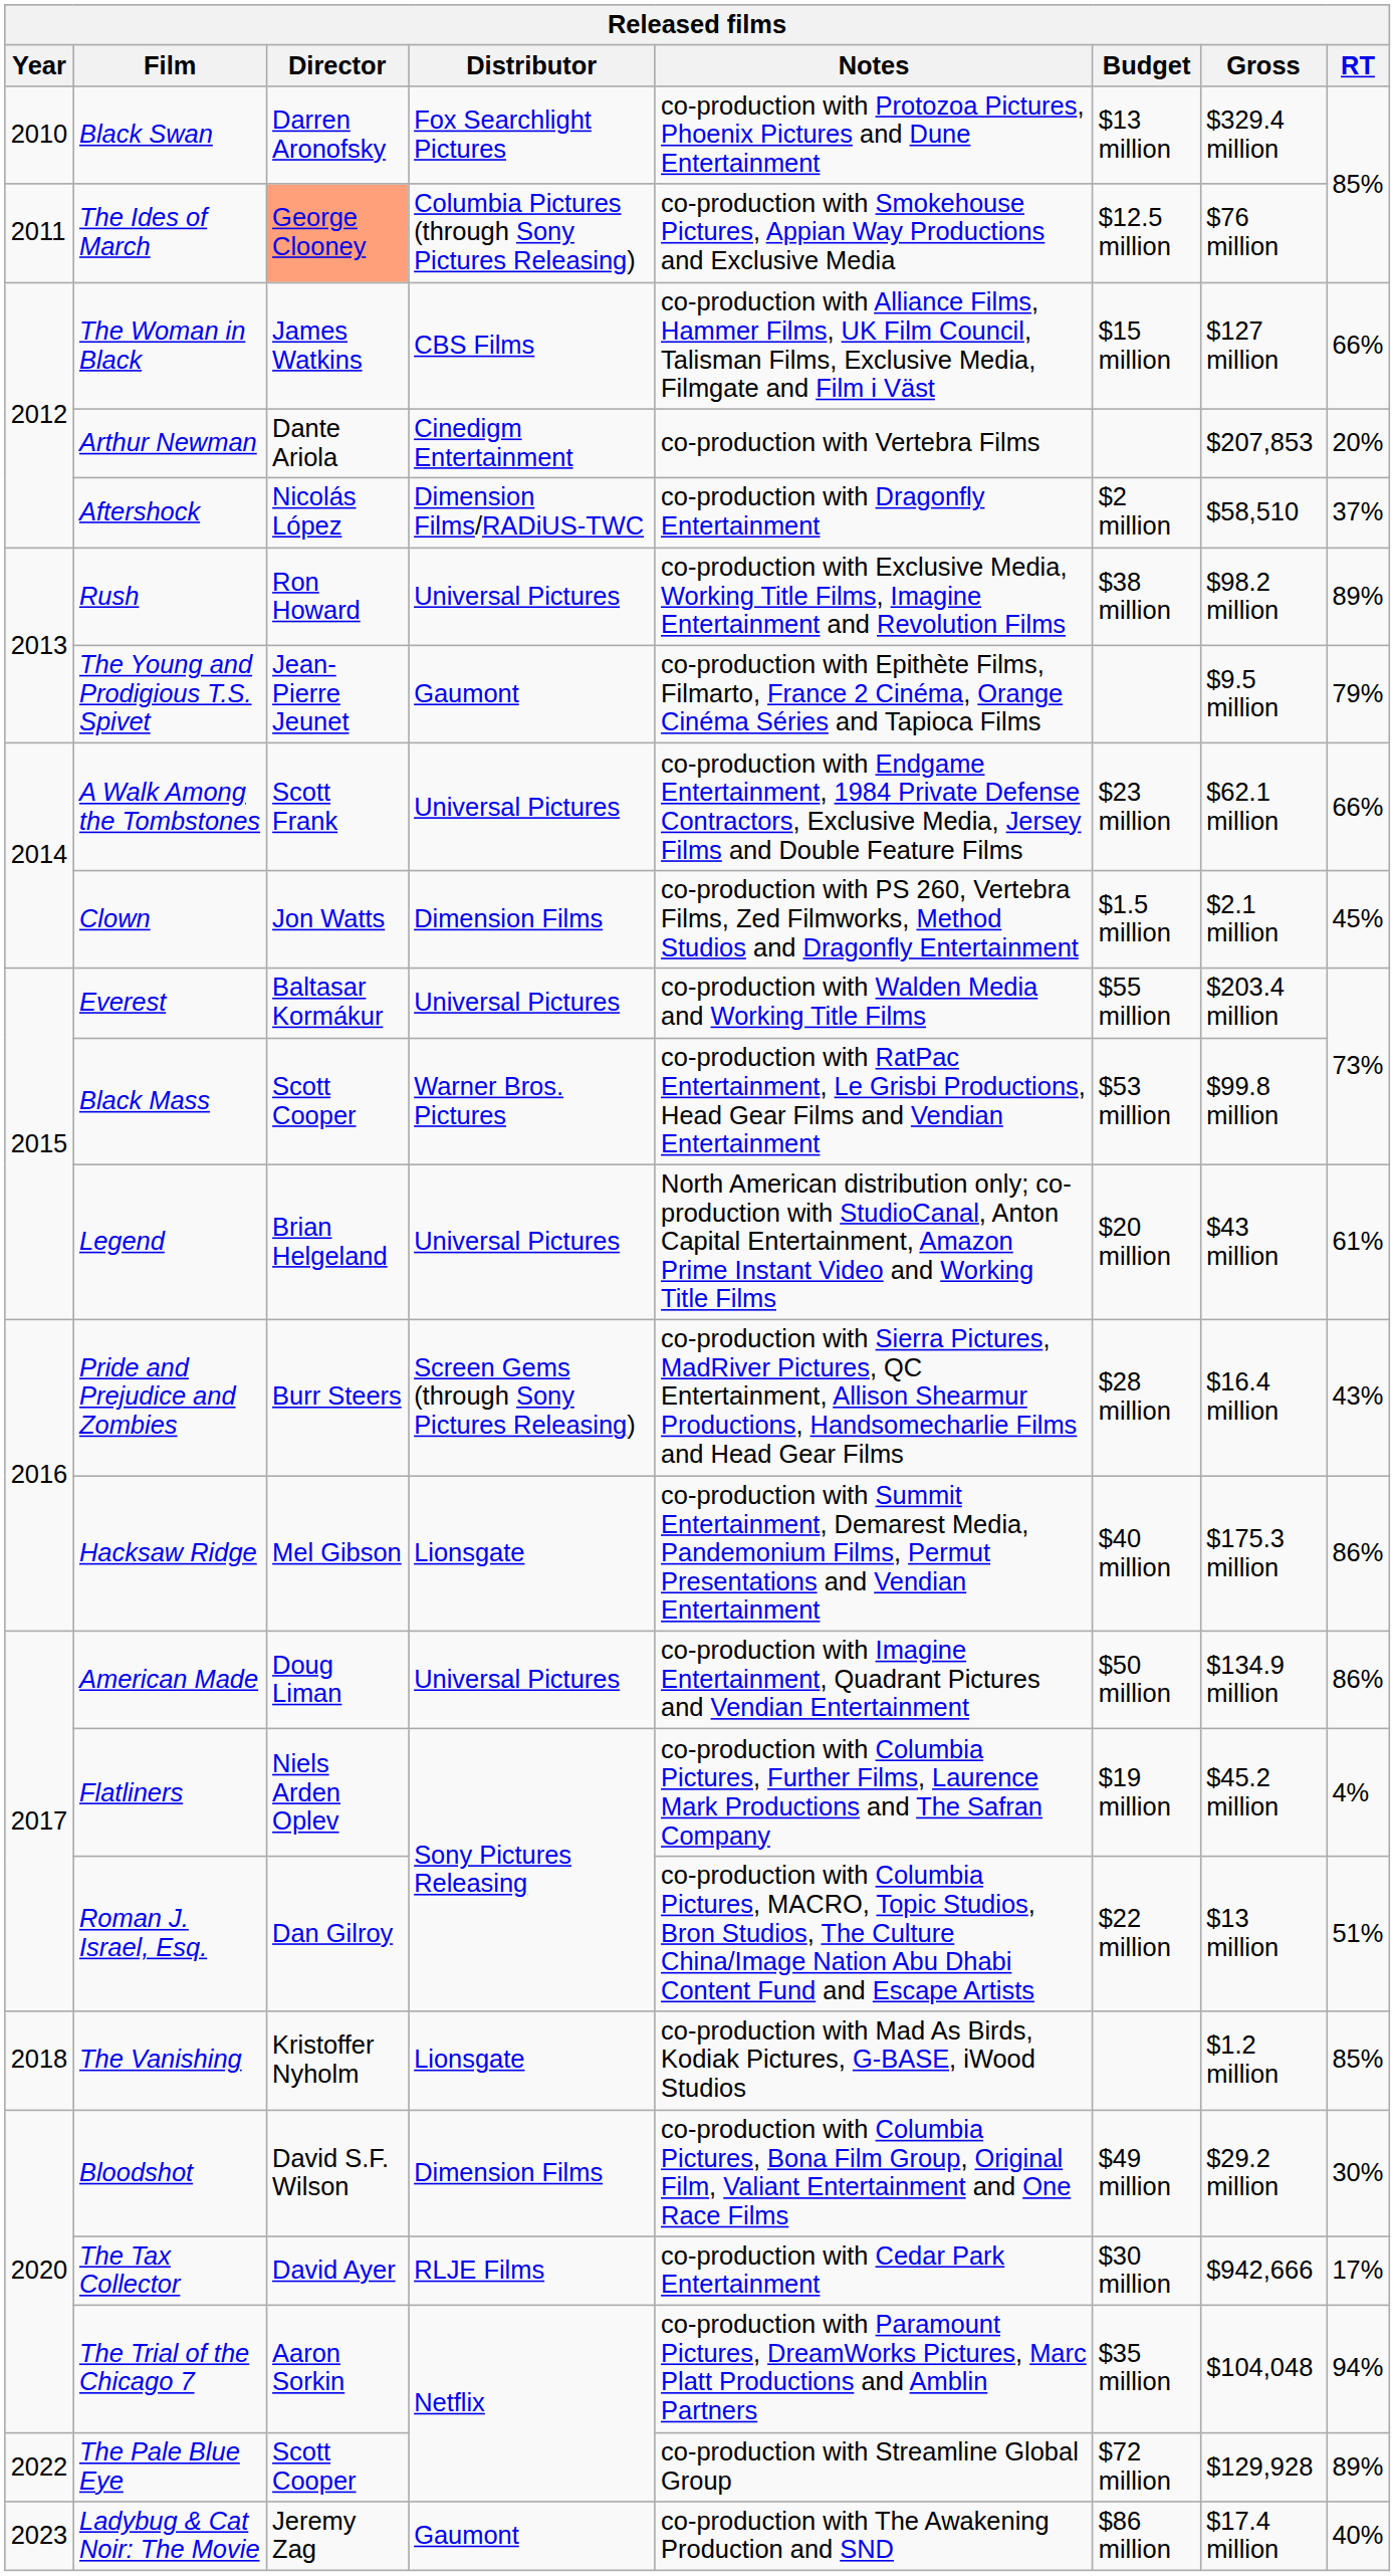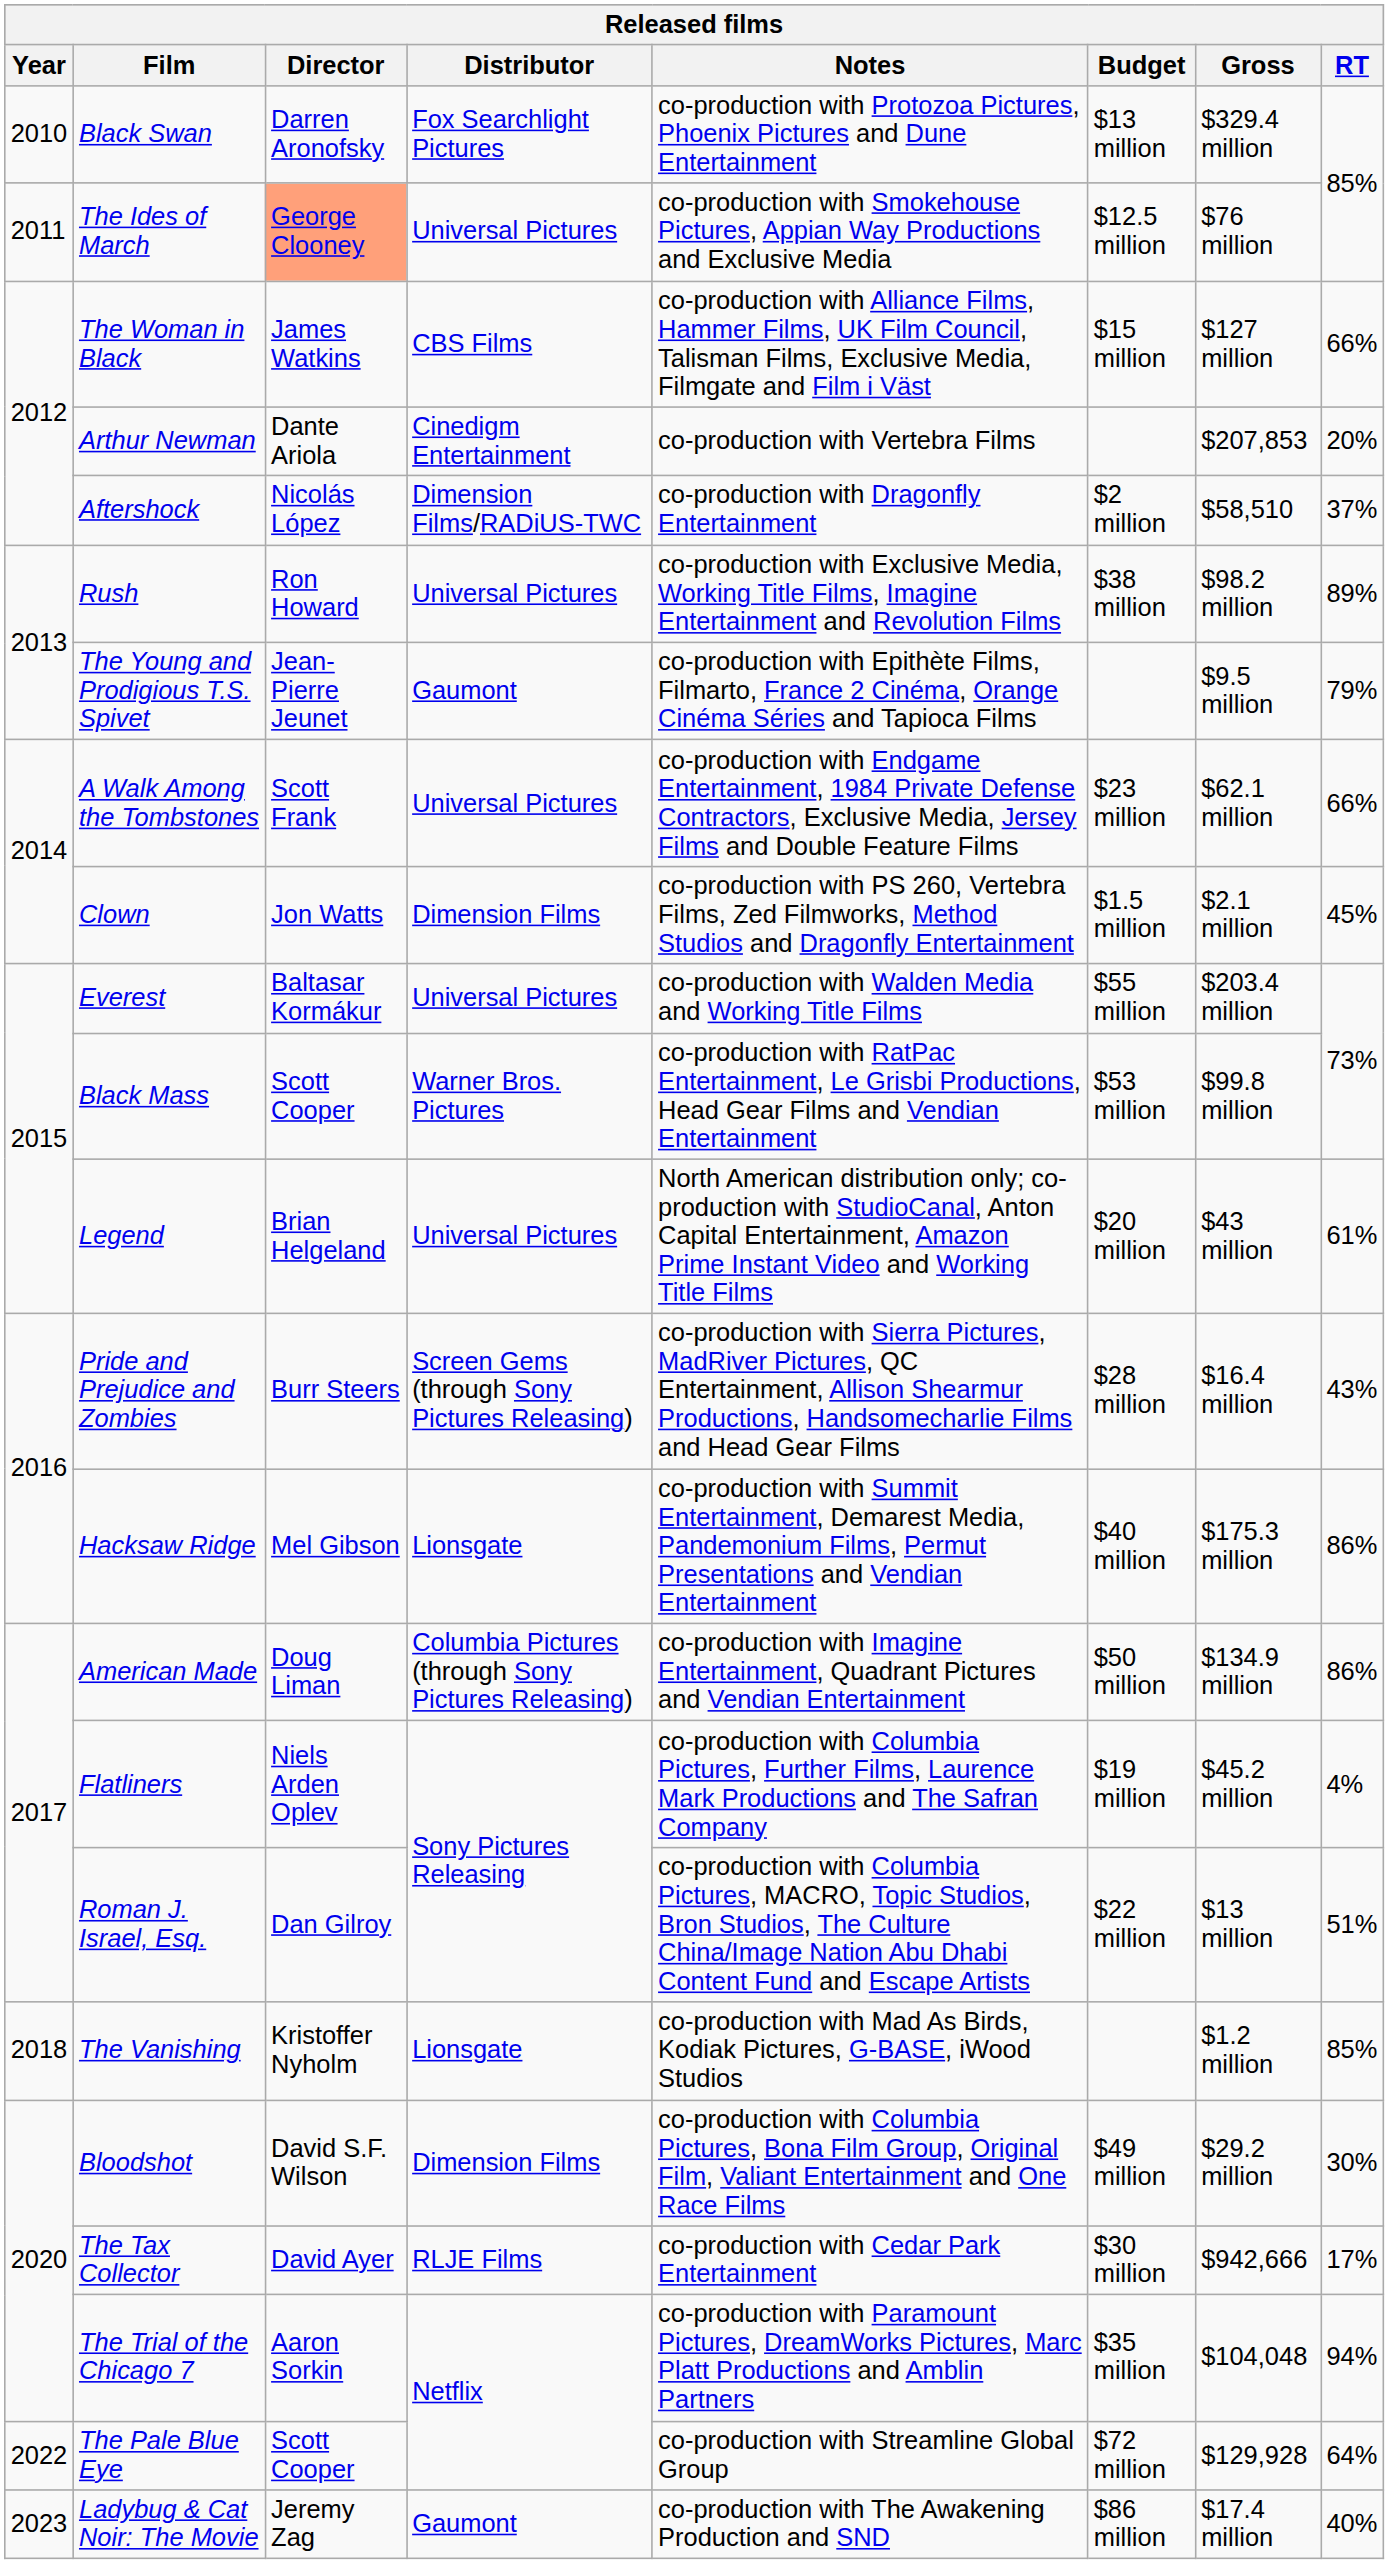The Ides of March | Distributor: Columbia Pictures (through Sony Pictures Releasing) -> Universal Pictures
American Made | Distributor: Universal Pictures -> Columbia Pictures (through Sony Pictures Releasing)
The Pale Blue Eye | RT: 89% -> 64%
